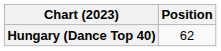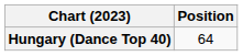Hungary (Dance Top 40) | Position: 62 -> 64
